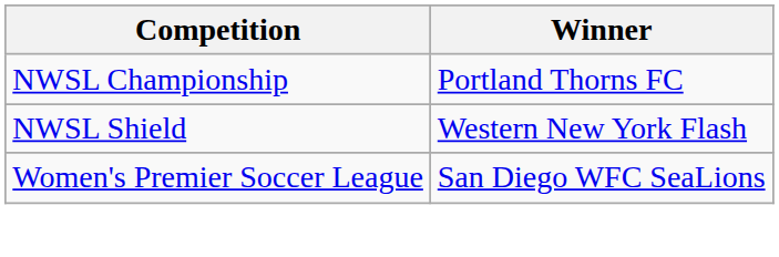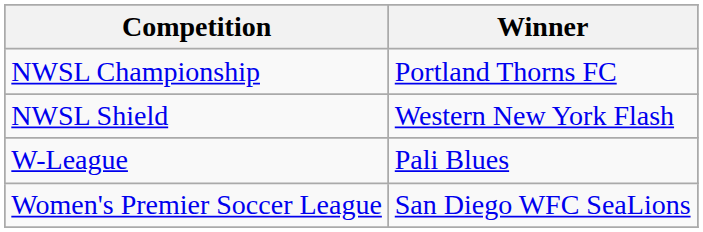+ row: W-League | Pali Blues
